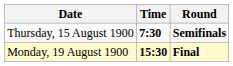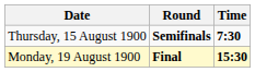columns swapped: Time <-> Round
